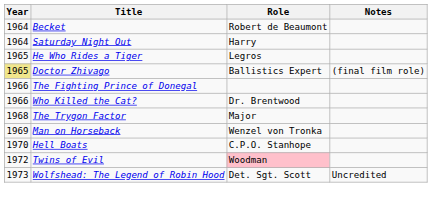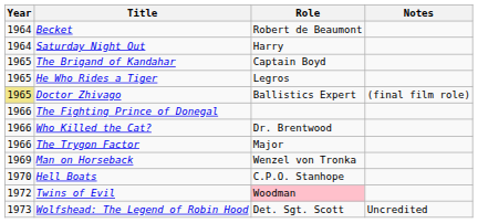+ row: 1965 | The Brigand of Kandahar | Captain Boyd
The Trygon Factor | Year: 1968 -> 1966
